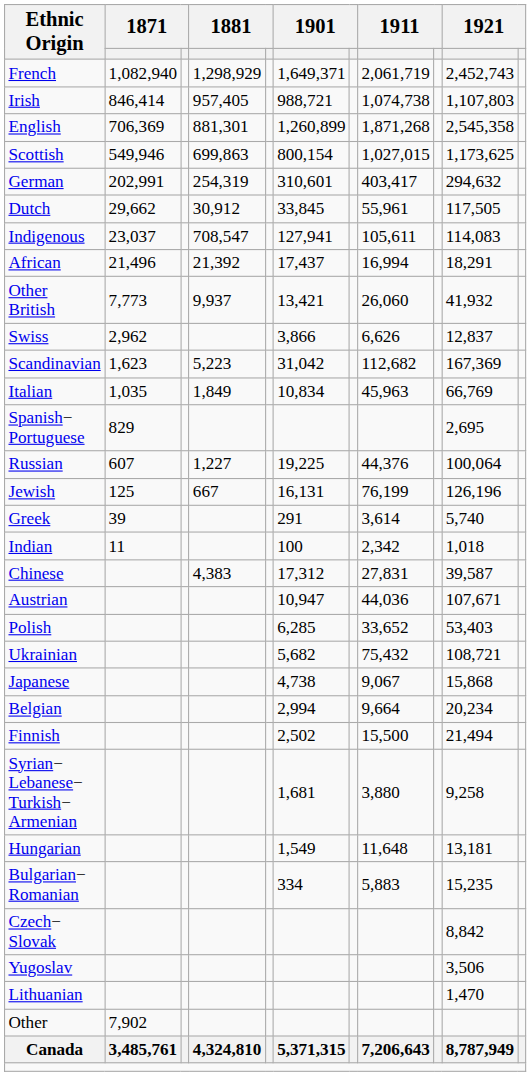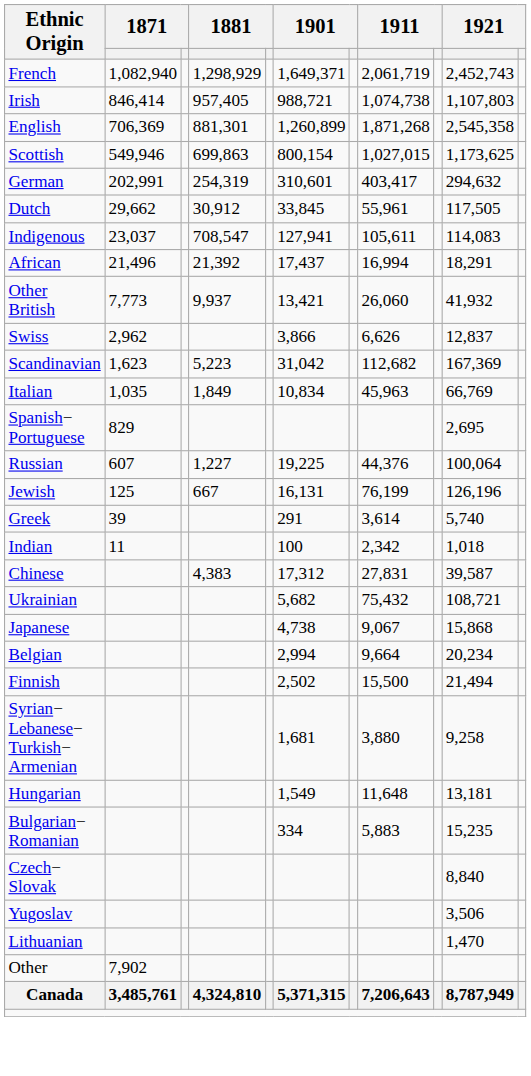- row: Austrian | 10,947 | 44,036 | 107,671
- row: Polish | 6,285 | 33,652 | 53,403
Czech− Slovak | column 10: 8,842 -> 8,840
